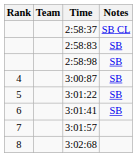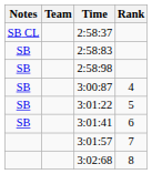columns swapped: Rank <-> Notes
